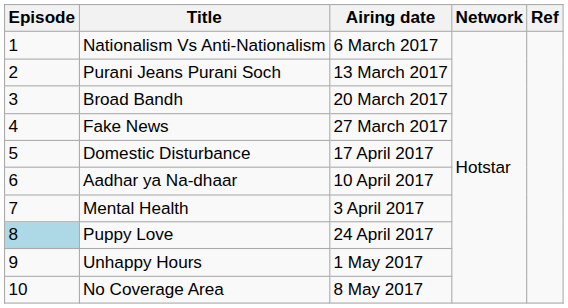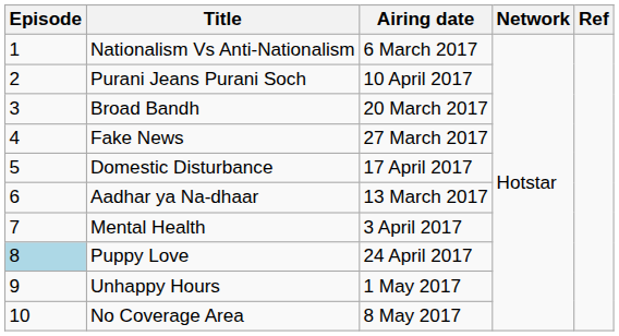Purani Jeans Purani Soch | Airing date: 13 March 2017 -> 10 April 2017
Aadhar ya Na-dhaar | Airing date: 10 April 2017 -> 13 March 2017
